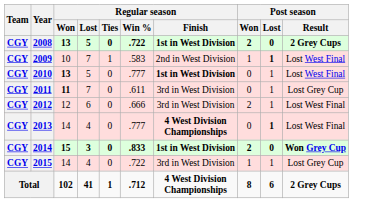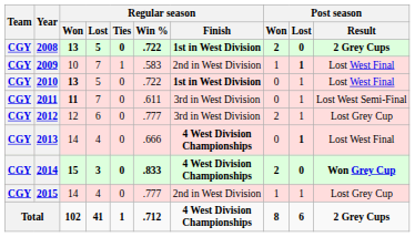2010 | Regular season / Win %: .777 -> .722
2011 | Post season / Result: Lost Grey Cup -> Lost West Semi-Final
2012 | Regular season / Win %: .666 -> .777
2012 | Post season / Result: Lost West Final -> Lost Grey Cup
2013 | Regular season / Win %: .777 -> .666
2014 | Regular season / Finish: 1st in West Division -> 4 West Division Championships
2015 | Regular season / Win %: .722 -> .777
2015 | Regular season / Finish: 3rd in West Division -> 2nd in West Division
